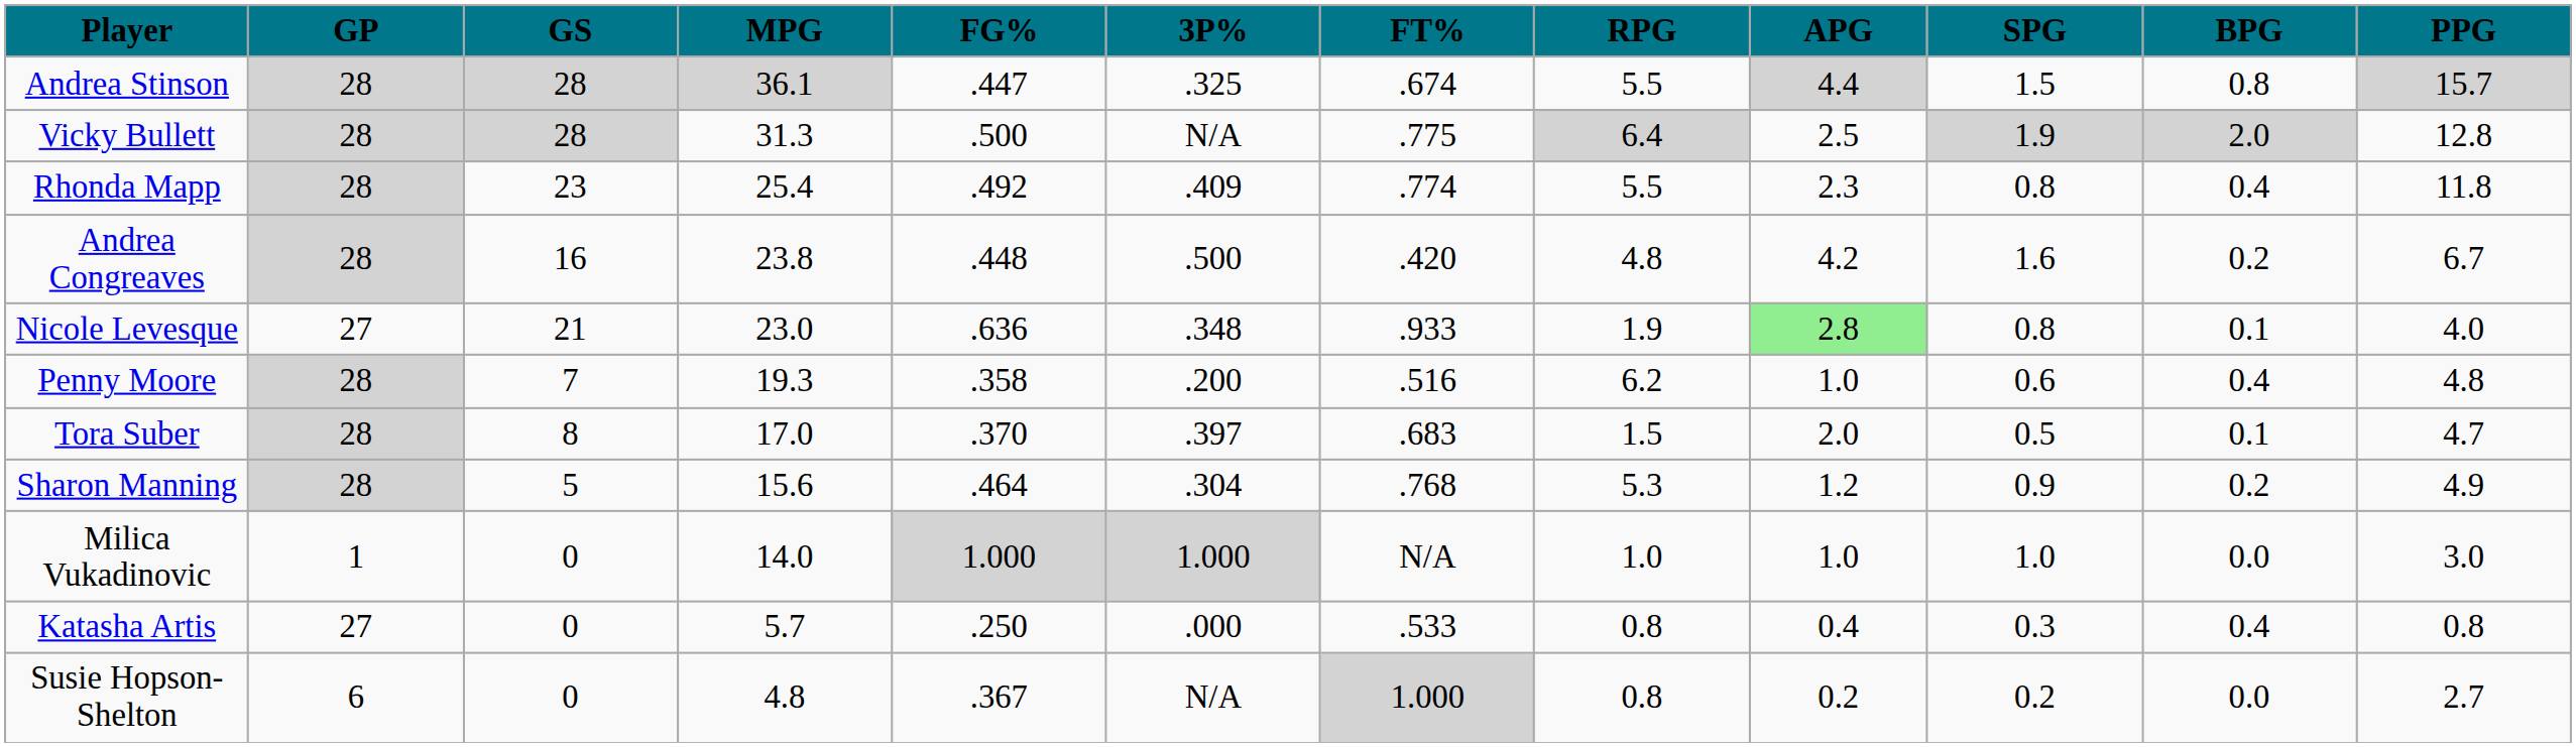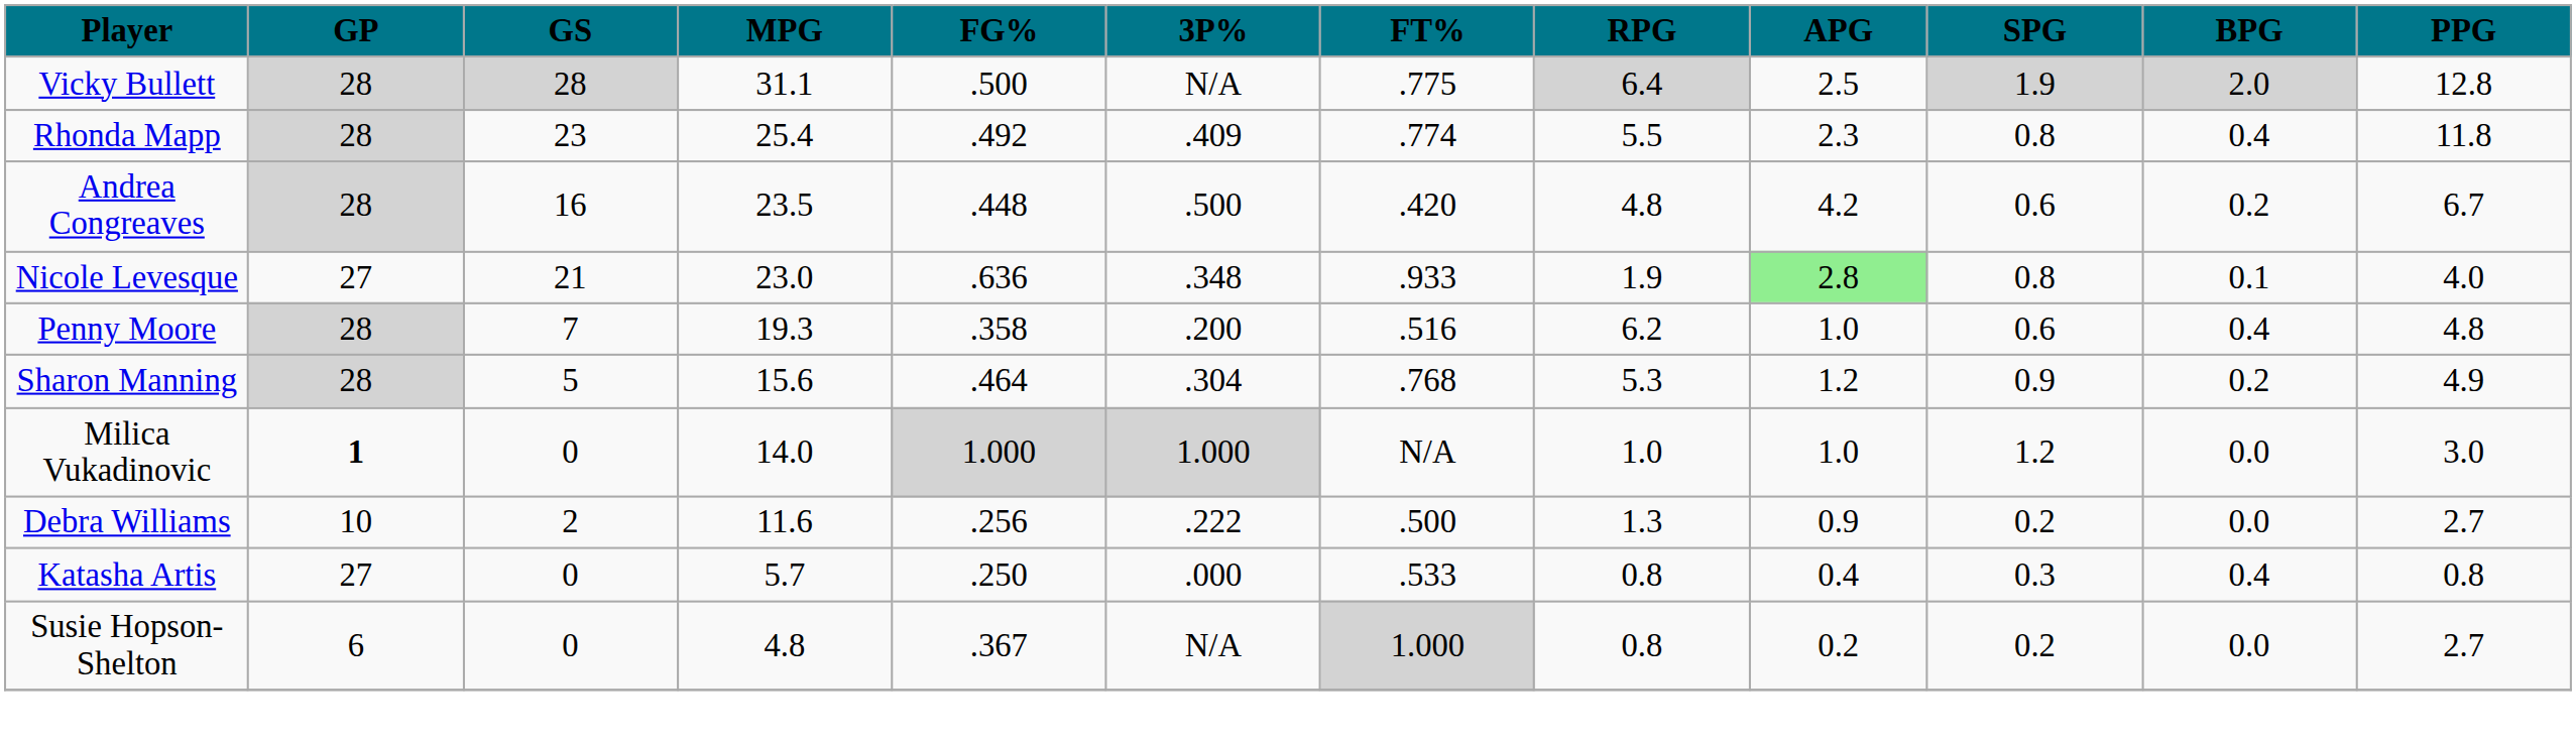- row: Andrea Stinson | 28 | 28 | 36.1 | .447 | .325 | .674 | 5.5 | 4.4 | 1.5 | 0.8 | 15.7
Vicky Bullett | MPG: 31.3 -> 31.1
Andrea Congreaves | MPG: 23.8 -> 23.5
Andrea Congreaves | SPG: 1.6 -> 0.6
- row: Tora Suber | 28 | 8 | 17.0 | .370 | .397 | .683 | 1.5 | 2.0 | 0.5 | 0.1 | 4.7
Milica Vukadinovic | GP: normal -> bold
Milica Vukadinovic | SPG: 1.0 -> 1.2
+ row: Debra Williams | 10 | 2 | 11.6 | .256 | .222 | .500 | 1.3 | 0.9 | 0.2 | 0.0 | 2.7
